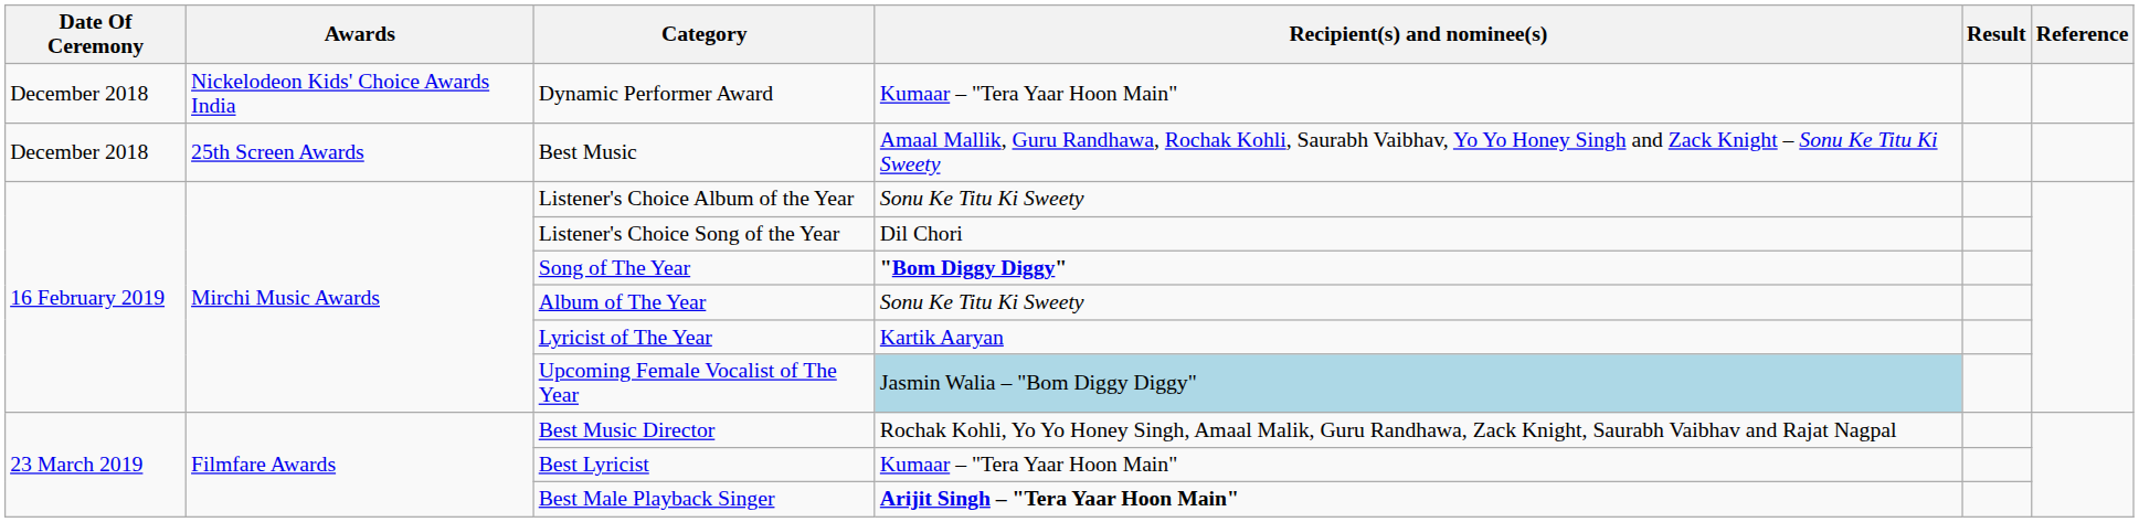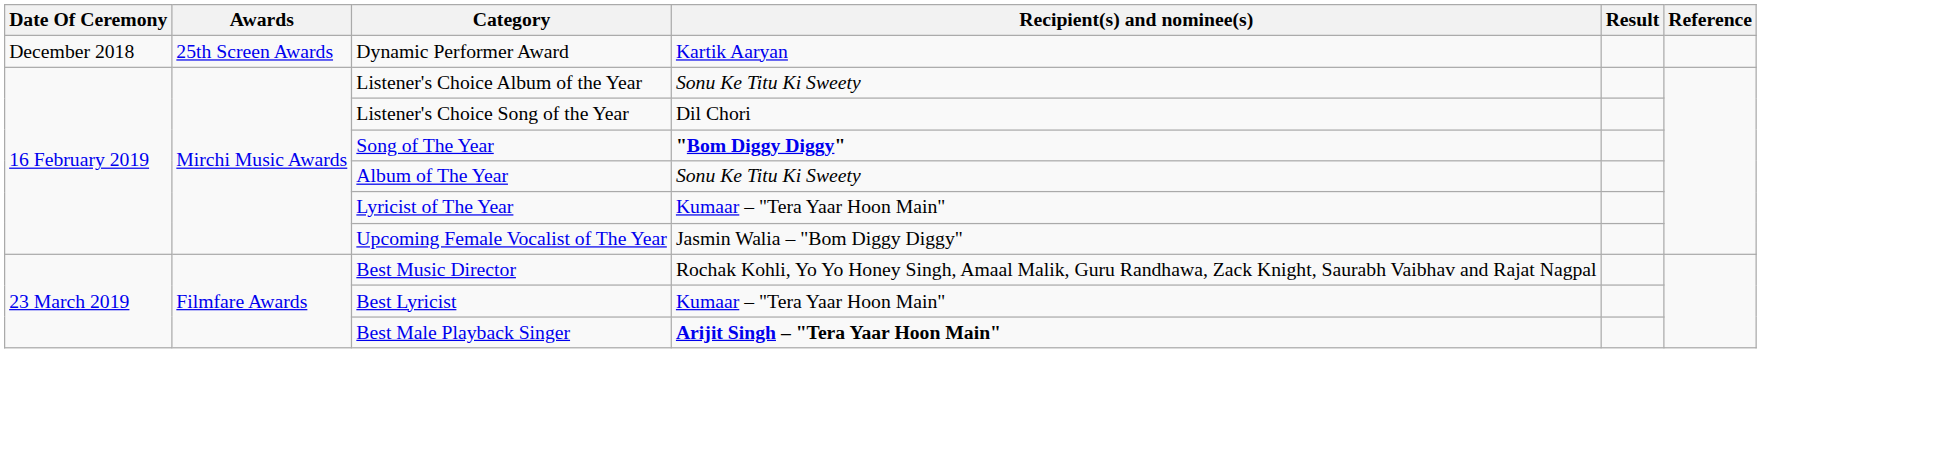Dynamic Performer Award | Awards: Nickelodeon Kids' Choice Awards India -> 25th Screen Awards
Dynamic Performer Award | Recipient(s) and nominee(s): Kumaar – "Tera Yaar Hoon Main" -> Kartik Aaryan
- row: December 2018 | 25th Screen Awards | Best Music | Amaal Mallik, Guru Randhawa, Rochak Kohli, Saurabh Vaibhav, Yo Yo Honey Singh and Zack Knight – Sonu Ke Titu Ki Sweety
Lyricist of The Year | Recipient(s) and nominee(s): Kartik Aaryan -> Kumaar – "Tera Yaar Hoon Main"
Upcoming Female Vocalist of The Year | Recipient(s) and nominee(s): lightblue background -> no background
